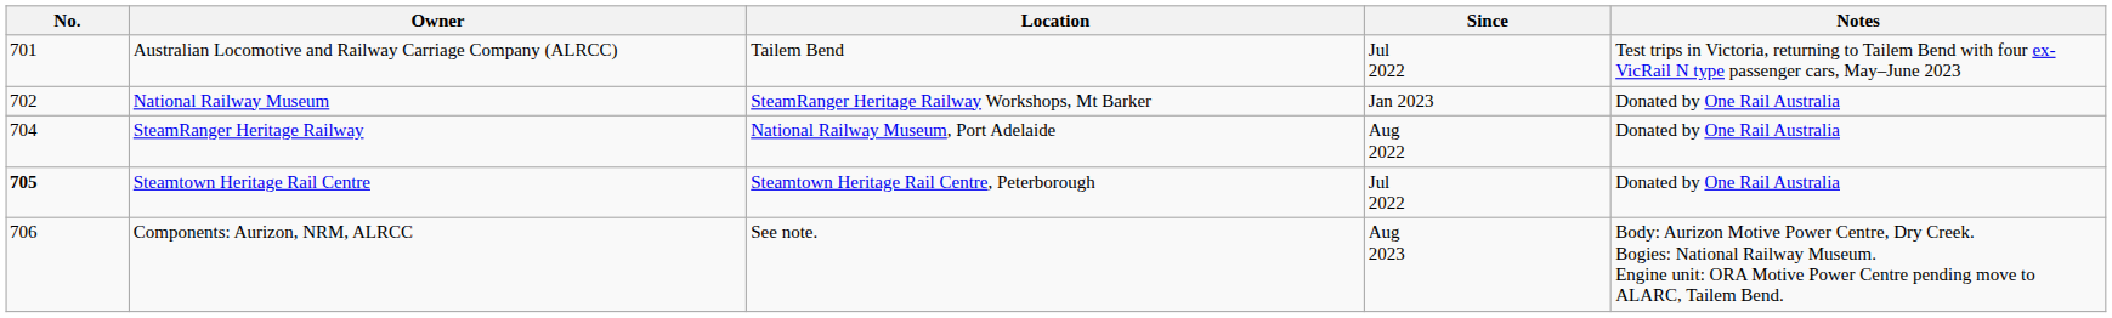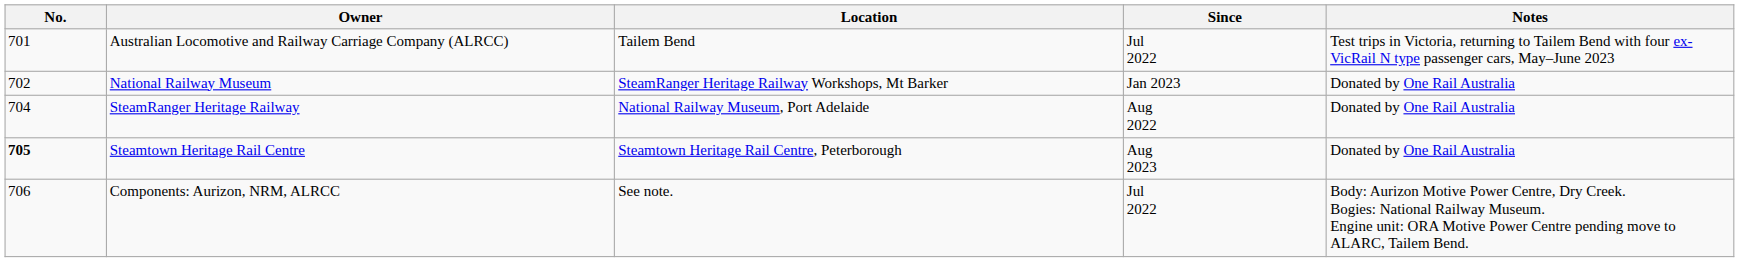Steamtown Heritage Rail Centre | Since: Jul 2022 -> Aug 2023
Components: Aurizon, NRM, ALRCC | Since: Aug 2023 -> Jul 2022
